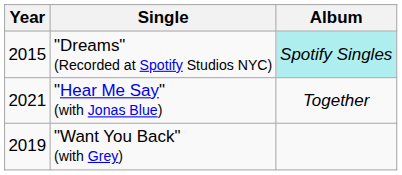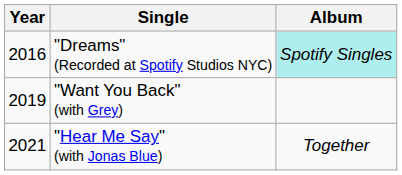"Dreams" (Recorded at Spotify Studios NYC) | Year: 2015 -> 2016
rows swapped: "Want You Back" (with Grey) <-> "Hear Me Say" (with Jonas Blue)
